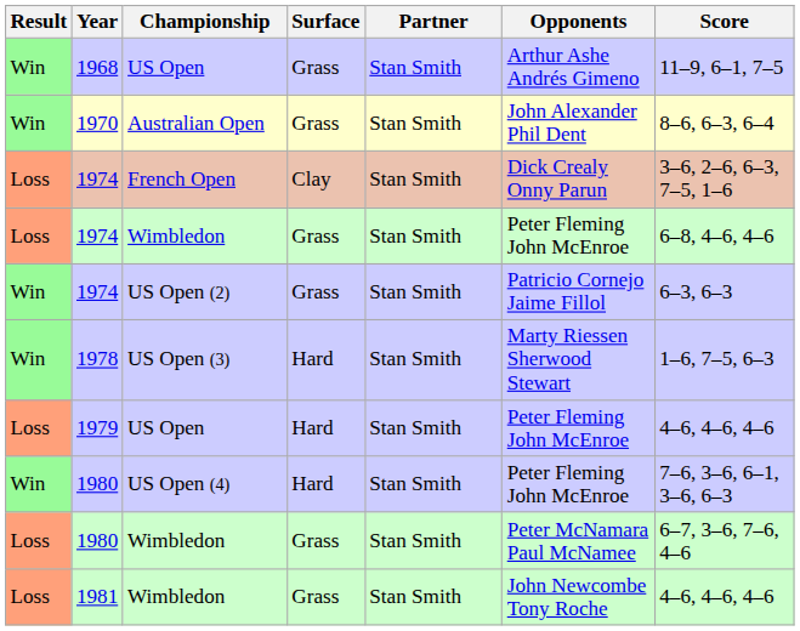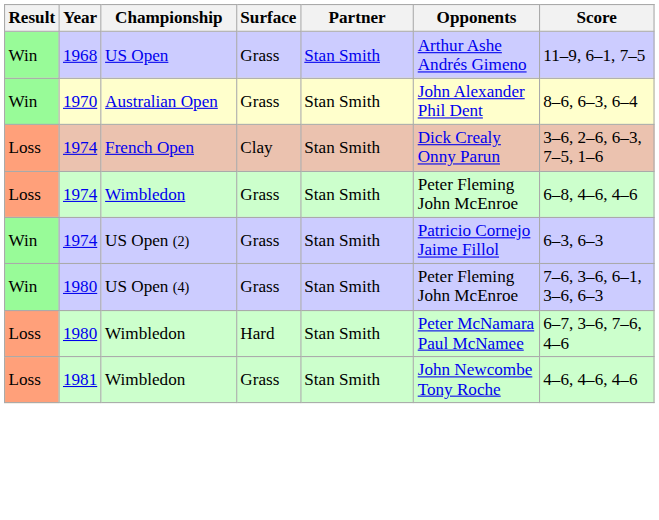- row: Win | 1978 | US Open (3) | Hard | Stan Smith | Marty Riessen Sherwood Stewart | 1–6, 7–5, 6–3
- row: Loss | 1979 | US Open | Hard | Stan Smith | Peter Fleming John McEnroe | 4–6, 4–6, 4–6
1980 / US Open (4) | Surface: Hard -> Grass
1980 / Wimbledon | Surface: Grass -> Hard
